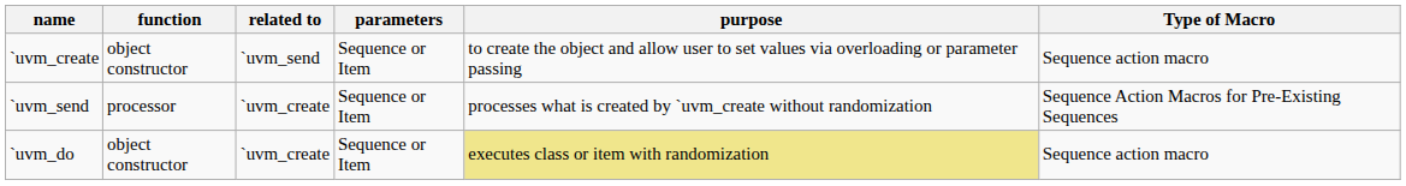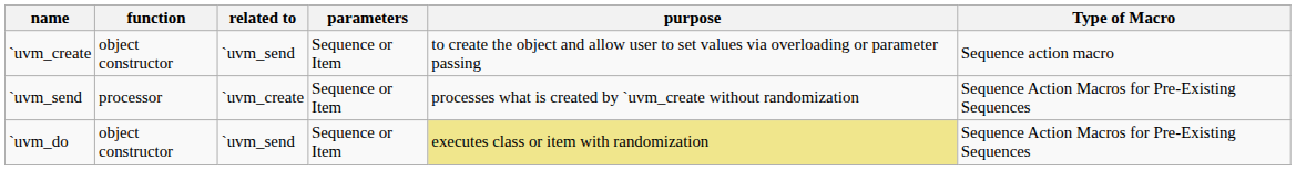`uvm_do | related to: `uvm_create -> `uvm_send
`uvm_do | Type of Macro: Sequence action macro -> Sequence Action Macros for Pre-Existing Sequences
